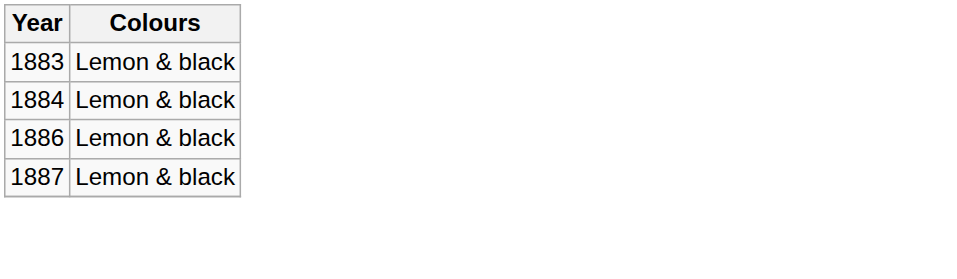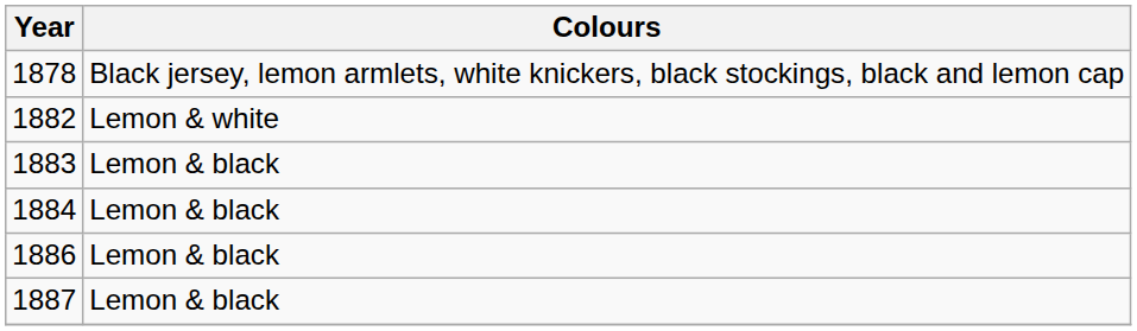+ row: 1878 | Black jersey, lemon armlets, white knickers, black stockings, black and lemon cap
+ row: 1882 | Lemon & white
